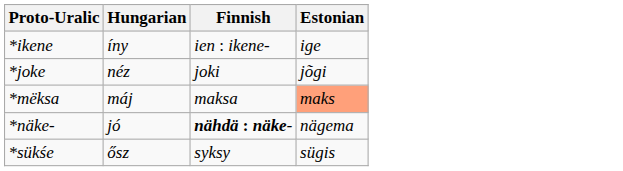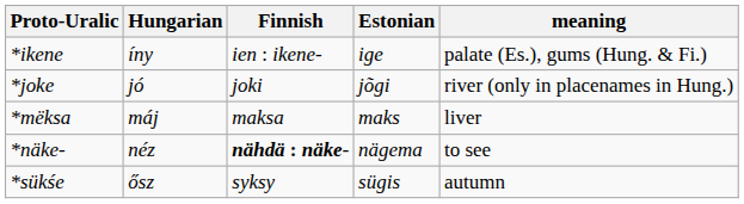+ column: meaning | palate (Es.), gums (Hung. & Fi.) | river (only in placenames in Hung.) | liver | to see | autumn
*joke | Hungarian: néz -> jó
*mëksa | Estonian: lightsalmon background -> no background
*näke- | Hungarian: jó -> néz
